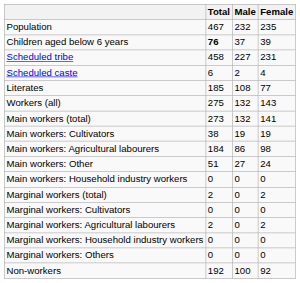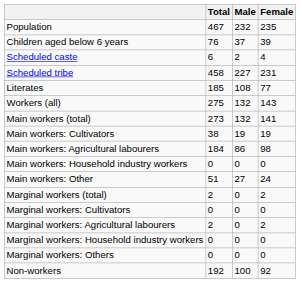Children aged below 6 years | Total: bold -> normal
rows swapped: Scheduled caste <-> Scheduled tribe
rows swapped: Main workers: Household industry workers <-> Main workers: Other
